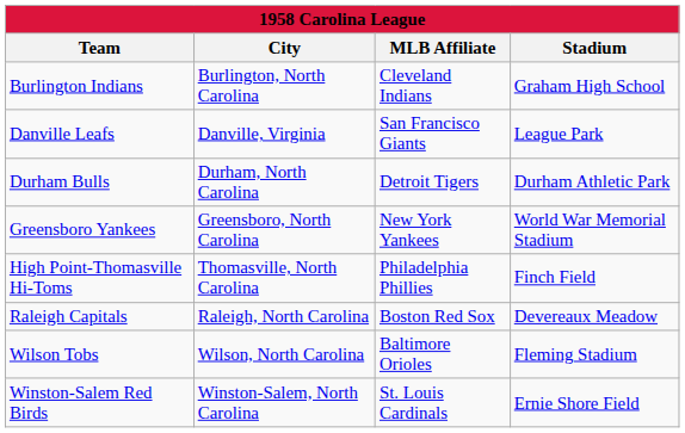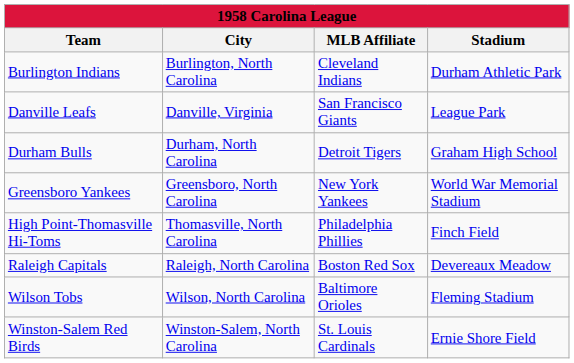Burlington Indians | Stadium: Graham High School -> Durham Athletic Park
Durham Bulls | Stadium: Durham Athletic Park -> Graham High School
